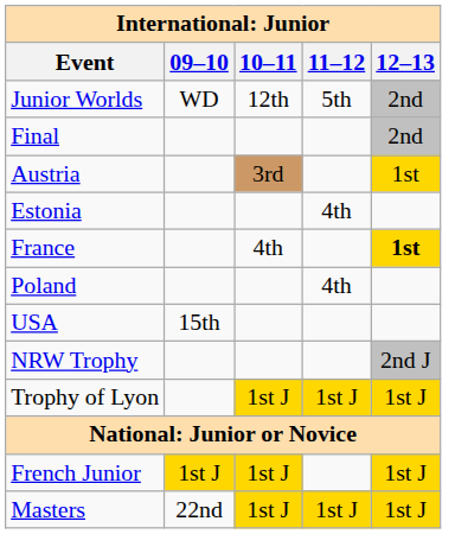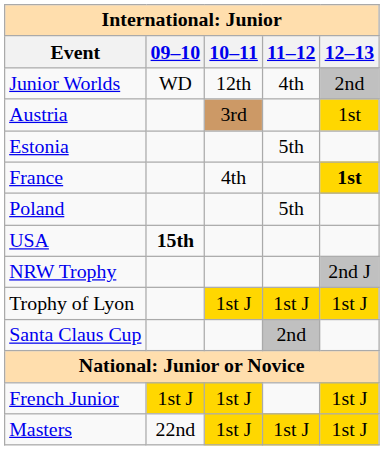Junior Worlds | 11–12: 5th -> 4th
- row: Final | 2nd
Estonia | 11–12: 4th -> 5th
Poland | 11–12: 4th -> 5th
USA | 09–10: normal -> bold
+ row: Santa Claus Cup | 2nd
